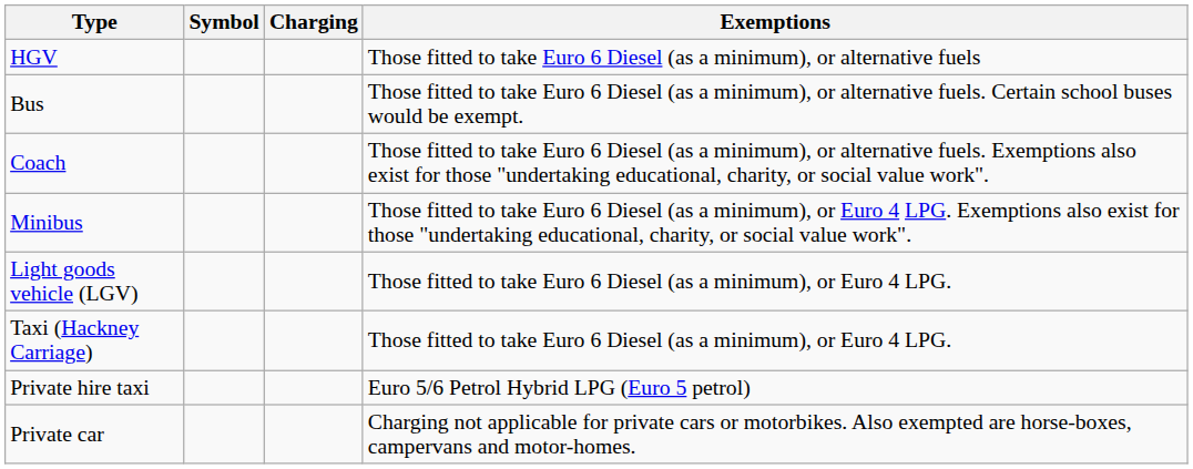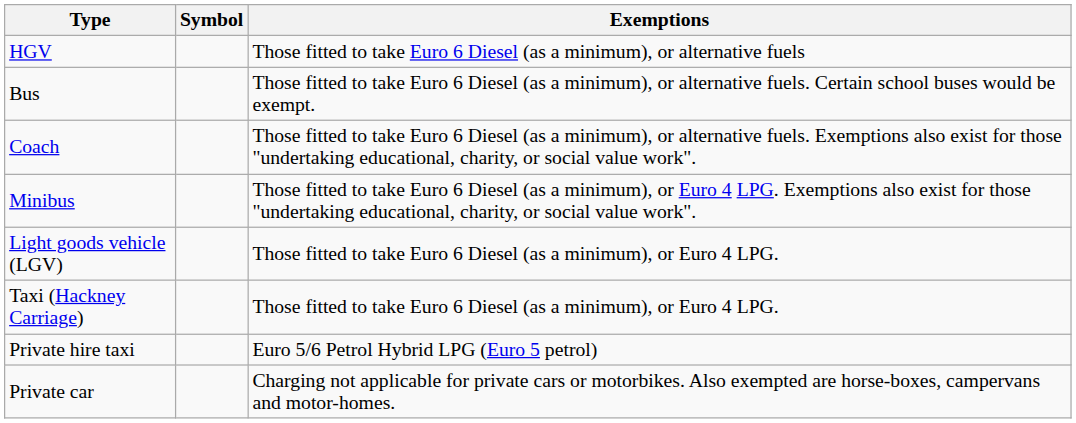- column: Charging
